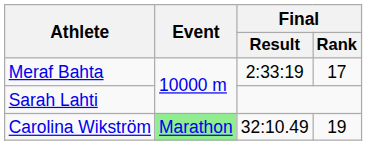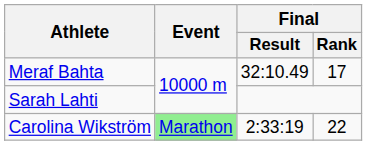Meraf Bahta | Final / Result: 2:33:19 -> 32:10.49
Carolina Wikström | Final / Result: 32:10.49 -> 2:33:19
Carolina Wikström | Final / Rank: 19 -> 22
